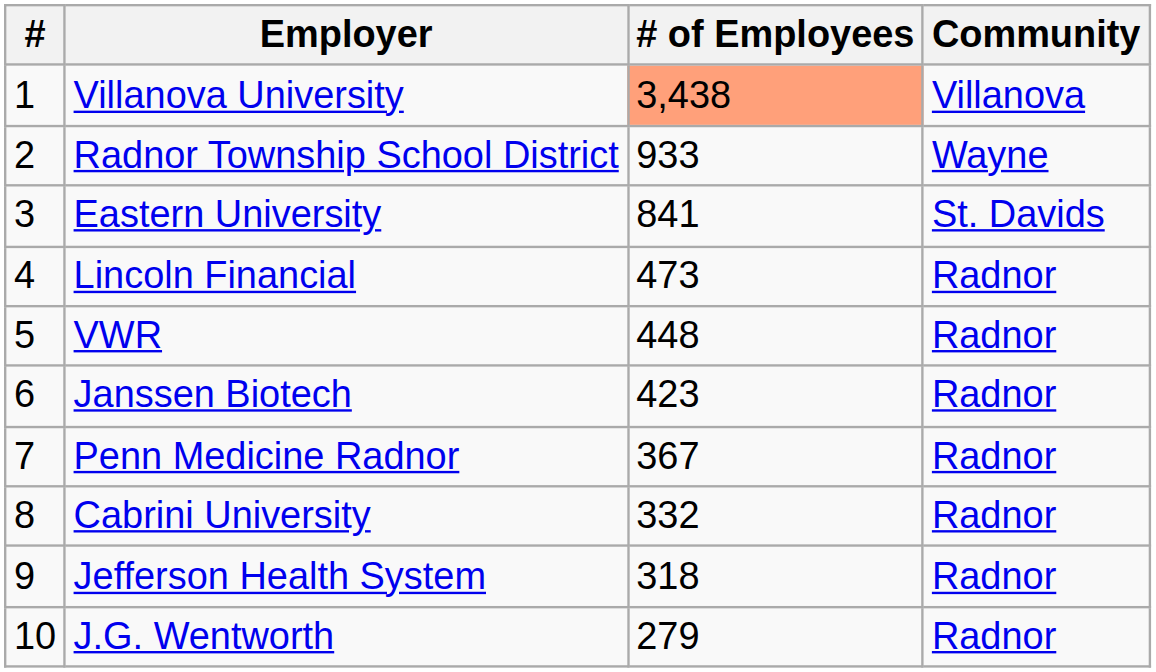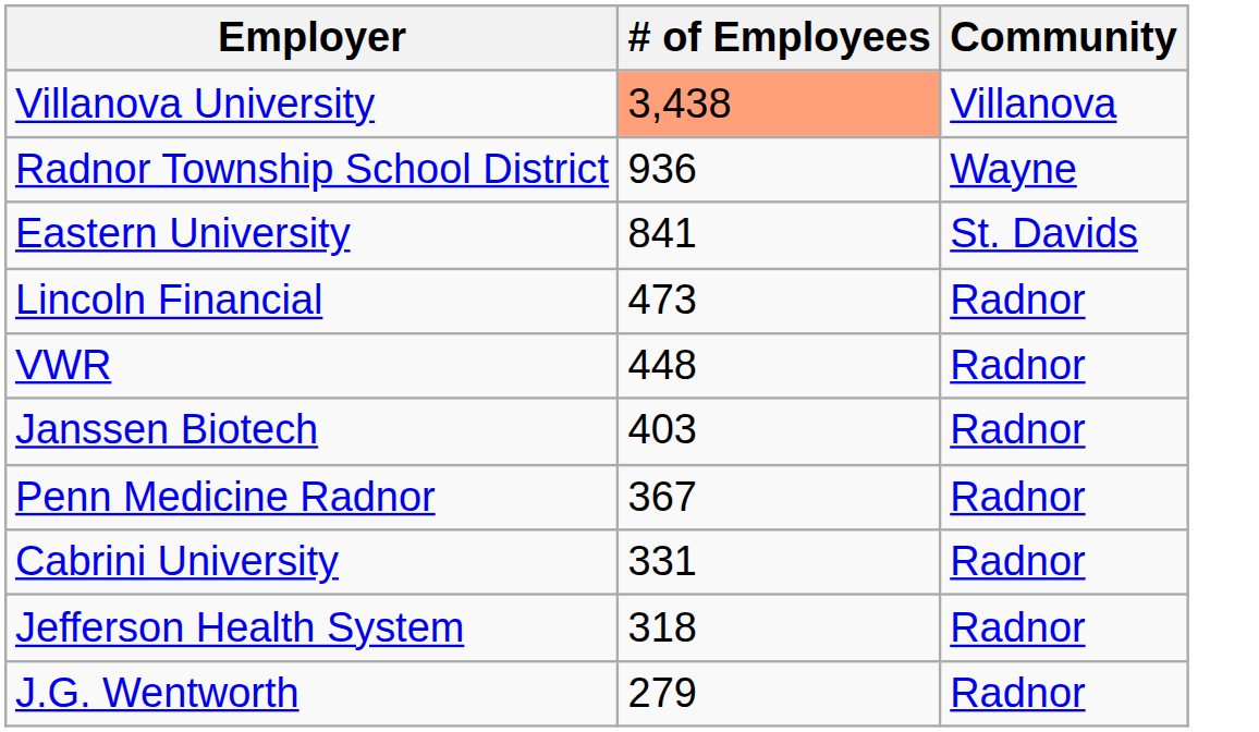- column: # | 1 | 2 | 3 | 4 | 5 | 6 | 7 | 8 | 9 | 10
Radnor Township School District | # of Employees: 933 -> 936
Janssen Biotech | # of Employees: 423 -> 403
Cabrini University | # of Employees: 332 -> 331
